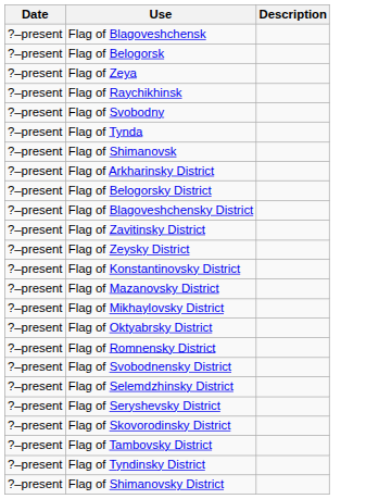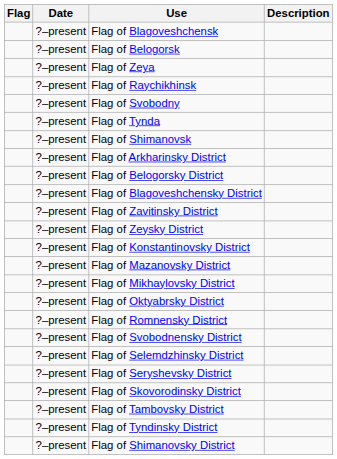+ column: Flag
